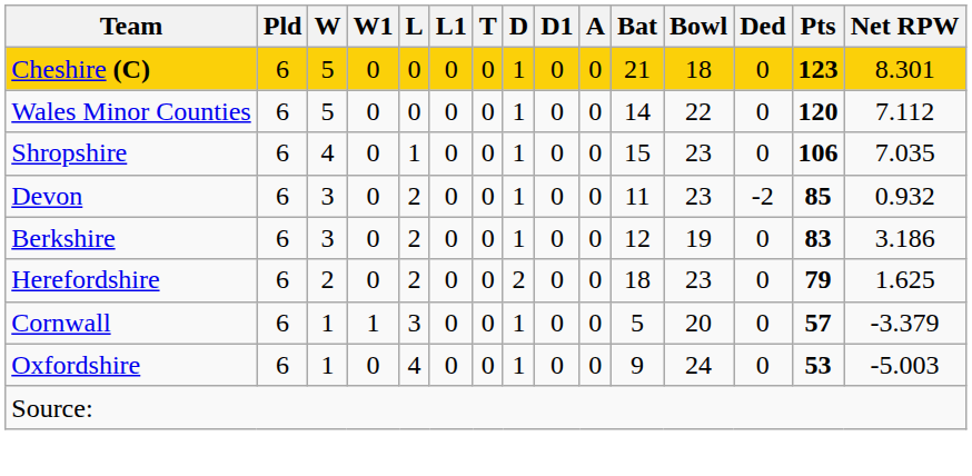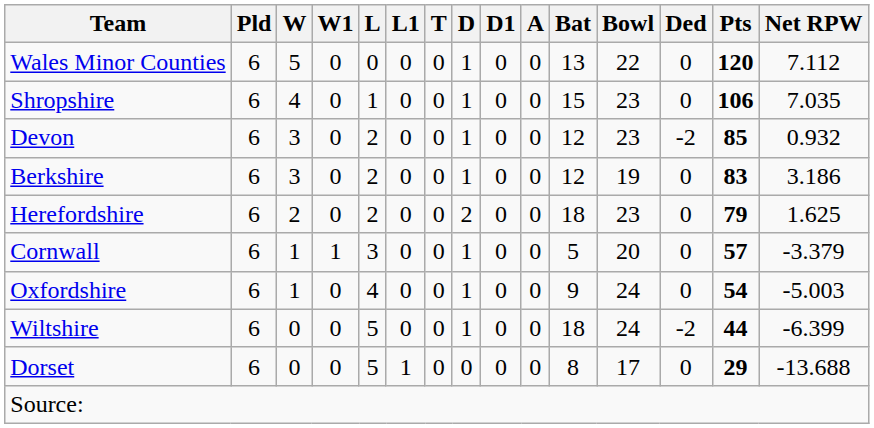- row: Cheshire (C) | 6 | 5 | 0 | 0 | 0 | 0 | 1 | 0 | 0 | 21 | 18 | 0 | 123 | 8.301
Wales Minor Counties | Bat: 14 -> 13
Devon | Bat: 11 -> 12
Oxfordshire | Pts: 53 -> 54
+ row: Wiltshire | 6 | 0 | 0 | 5 | 0 | 0 | 1 | 0 | 0 | 18 | 24 | -2 | 44 | -6.399
+ row: Dorset | 6 | 0 | 0 | 5 | 1 | 0 | 0 | 0 | 0 | 8 | 17 | 0 | 29 | -13.688
